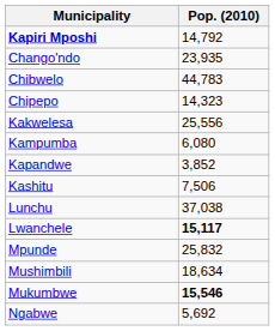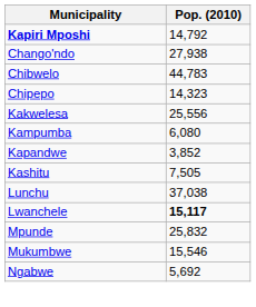Chango'ndo | Pop. (2010): 23,935 -> 27,938
Kashitu | Pop. (2010): 7,506 -> 7,505
- row: Mushimbili | 18,634
Mukumbwe | Pop. (2010): bold -> normal
